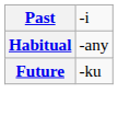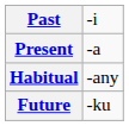+ row: Present | -a
